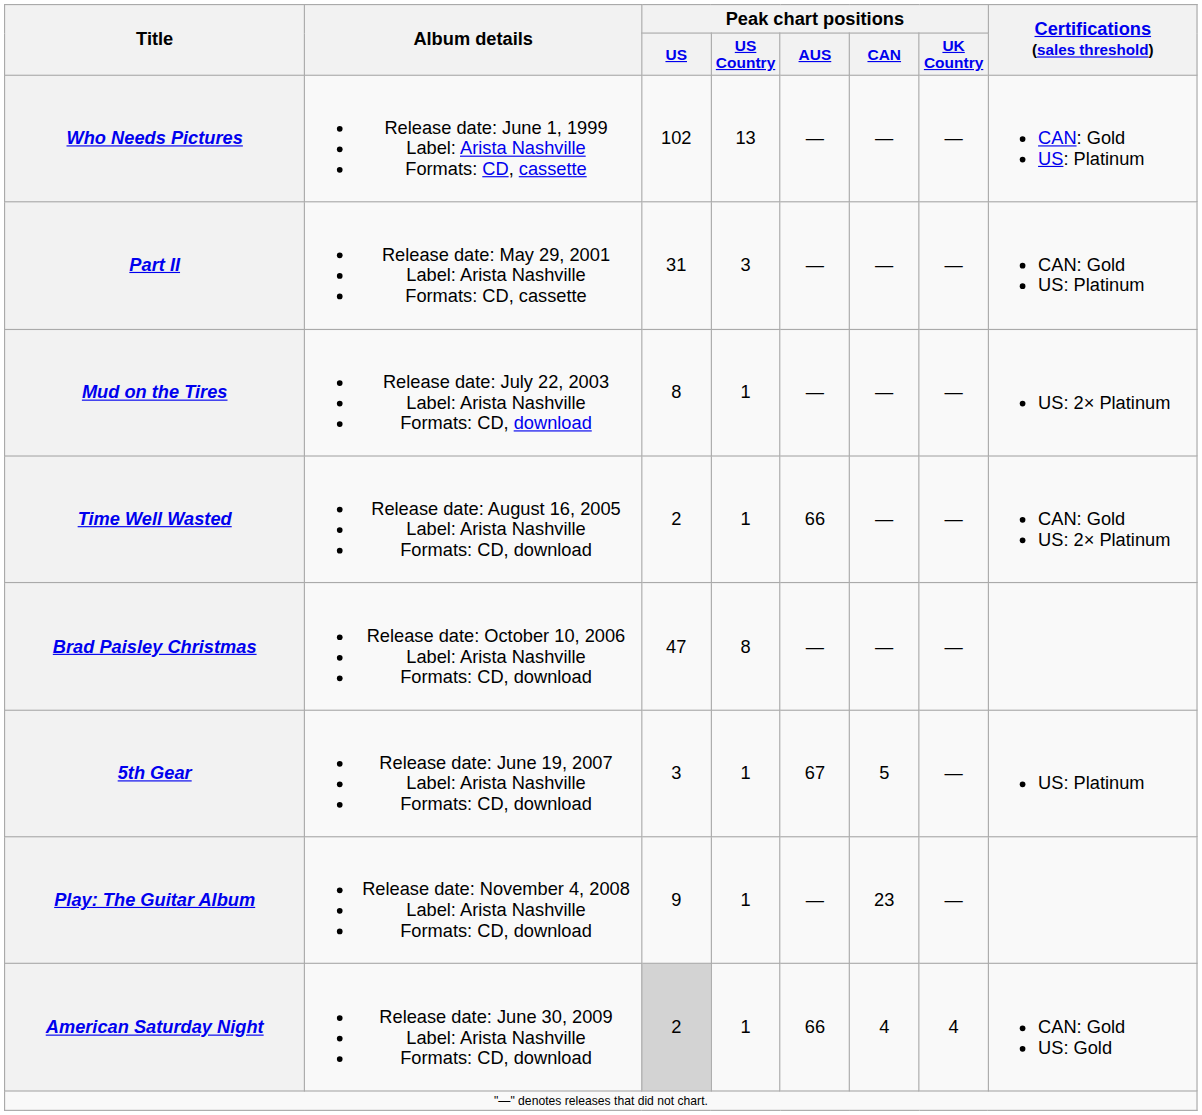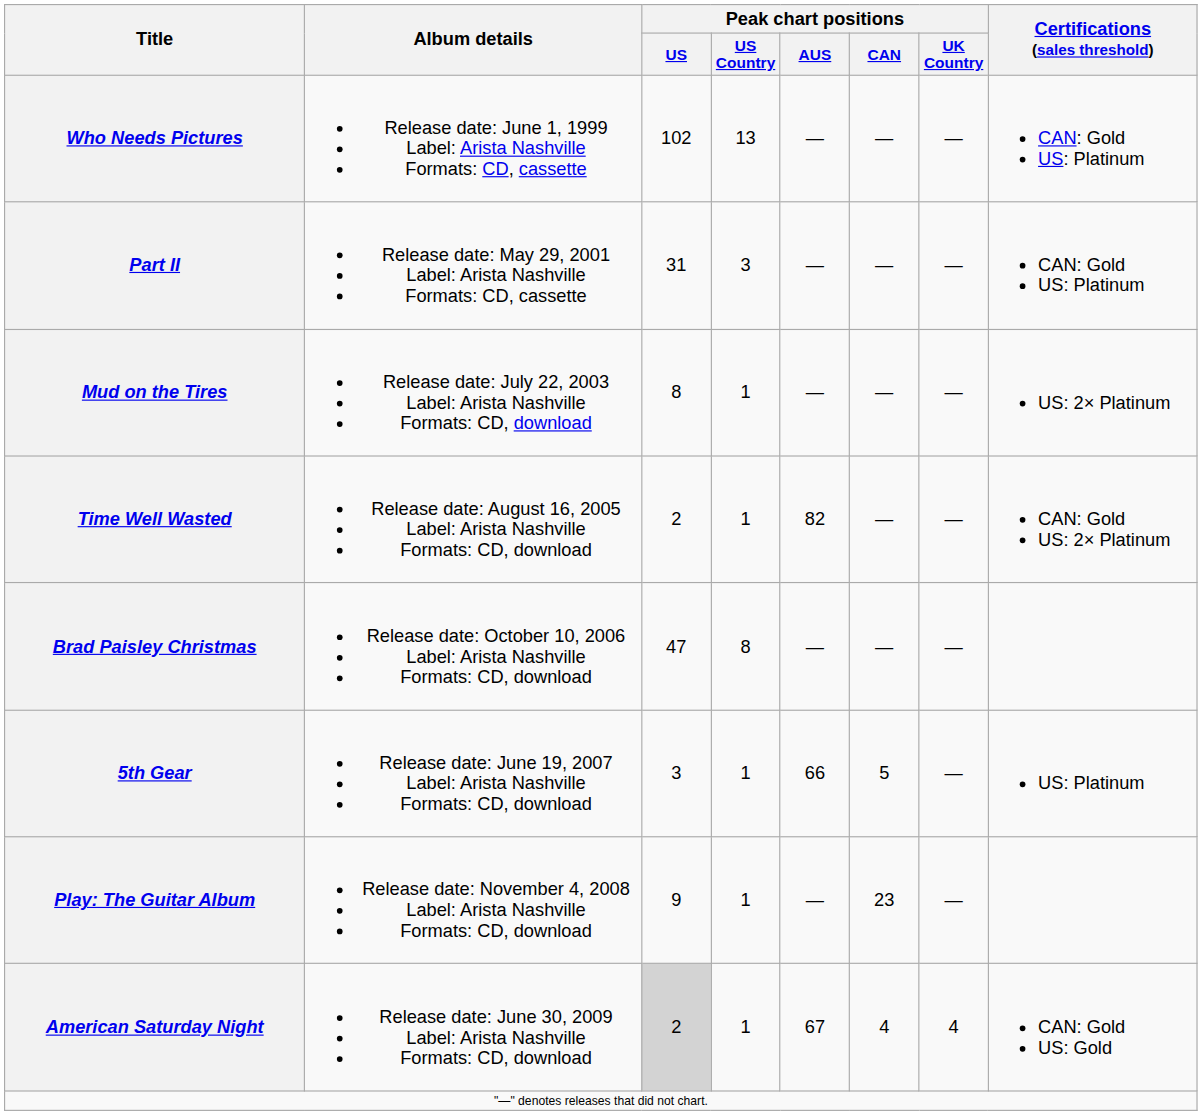Time Well Wasted | Peak chart positions / AUS: 66 -> 82
5th Gear | Peak chart positions / AUS: 67 -> 66
American Saturday Night | Peak chart positions / AUS: 66 -> 67
